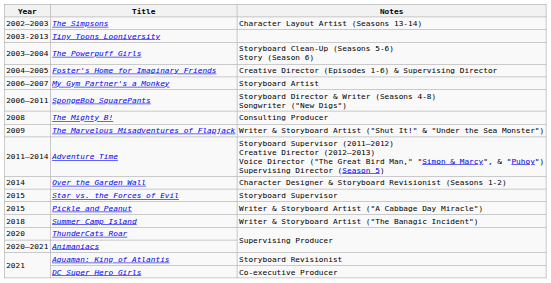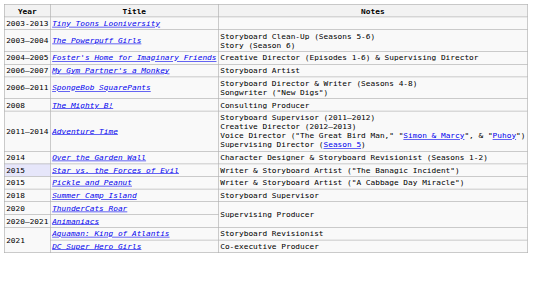- row: 2002–2003 | The Simpsons | Character Layout Artist (Seasons 13-14)
- row: 2009 | The Marvelous Misadventures of Flapjack | Writer & Storyboard Artist ("Shut It!" & "Under the Sea Monster")
Star vs. the Forces of Evil | Year: no background -> lavender background
Star vs. the Forces of Evil | Notes: Storyboard Supervisor -> Writer & Storyboard Artist ("The Banagic Incident")
Summer Camp Island | Notes: Writer & Storyboard Artist ("The Banagic Incident") -> Storyboard Supervisor
